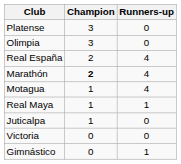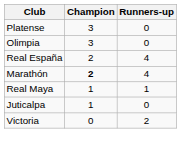- row: Motagua | 1 | 4
Victoria | Runners-up: 0 -> 2
- row: Gimnástico | 0 | 1
